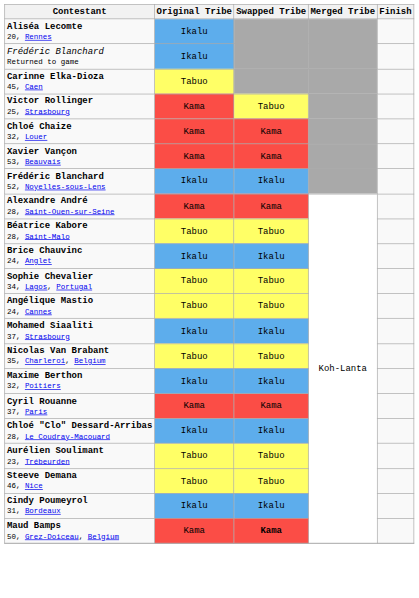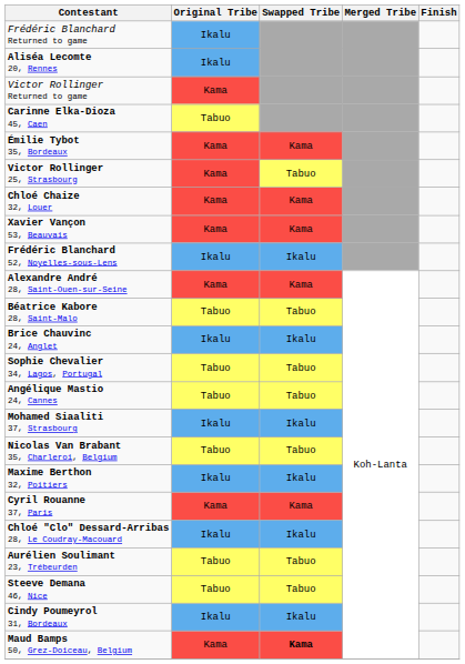rows swapped: Frédéric Blanchard Returned to game <-> Aliséa Lecomte 20, Rennes
+ row: Victor Rollinger Returned to game | Kama
+ row: Émilie Tybot 35, Bordeaux | Kama | Kama
